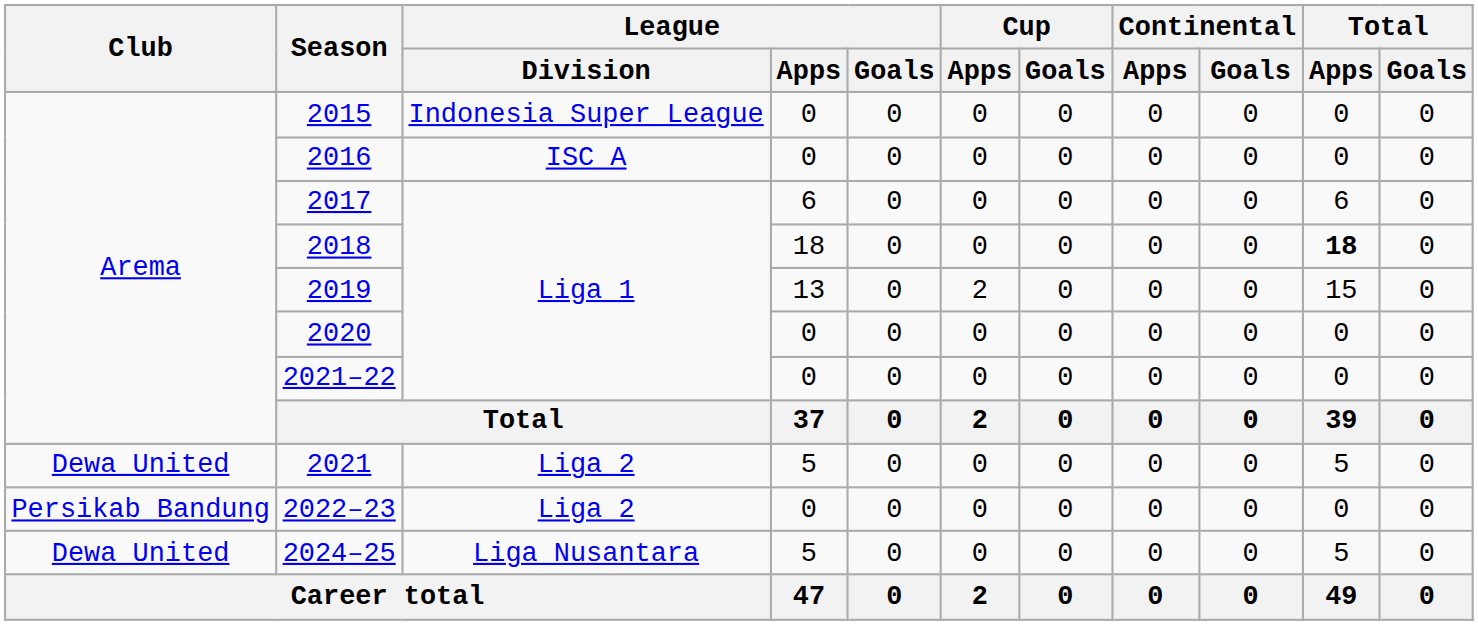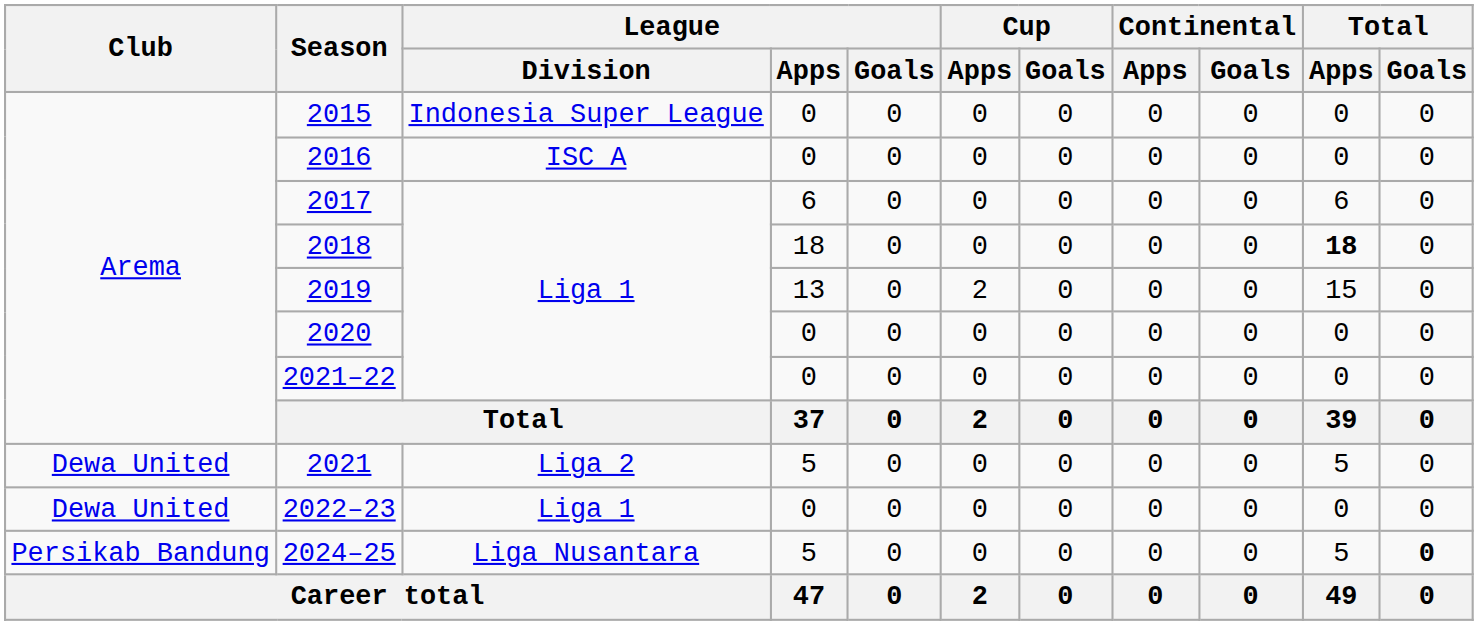2022–23 | Club: Persikab Bandung -> Dewa United
2022–23 | League / Division: Liga 2 -> Liga 1
2024–25 | Club: Dewa United -> Persikab Bandung
2024–25 | Total / Goals: normal -> bold
